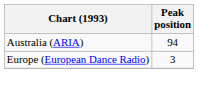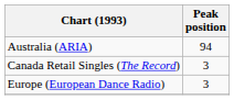+ row: Canada Retail Singles (The Record) | 3
